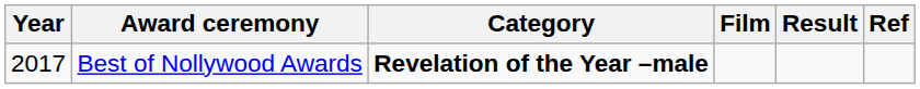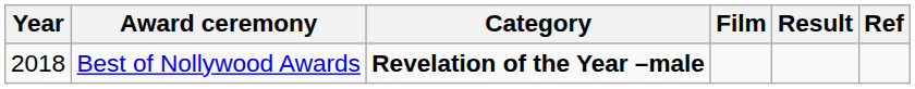Best of Nollywood Awards | Year: 2017 -> 2018
